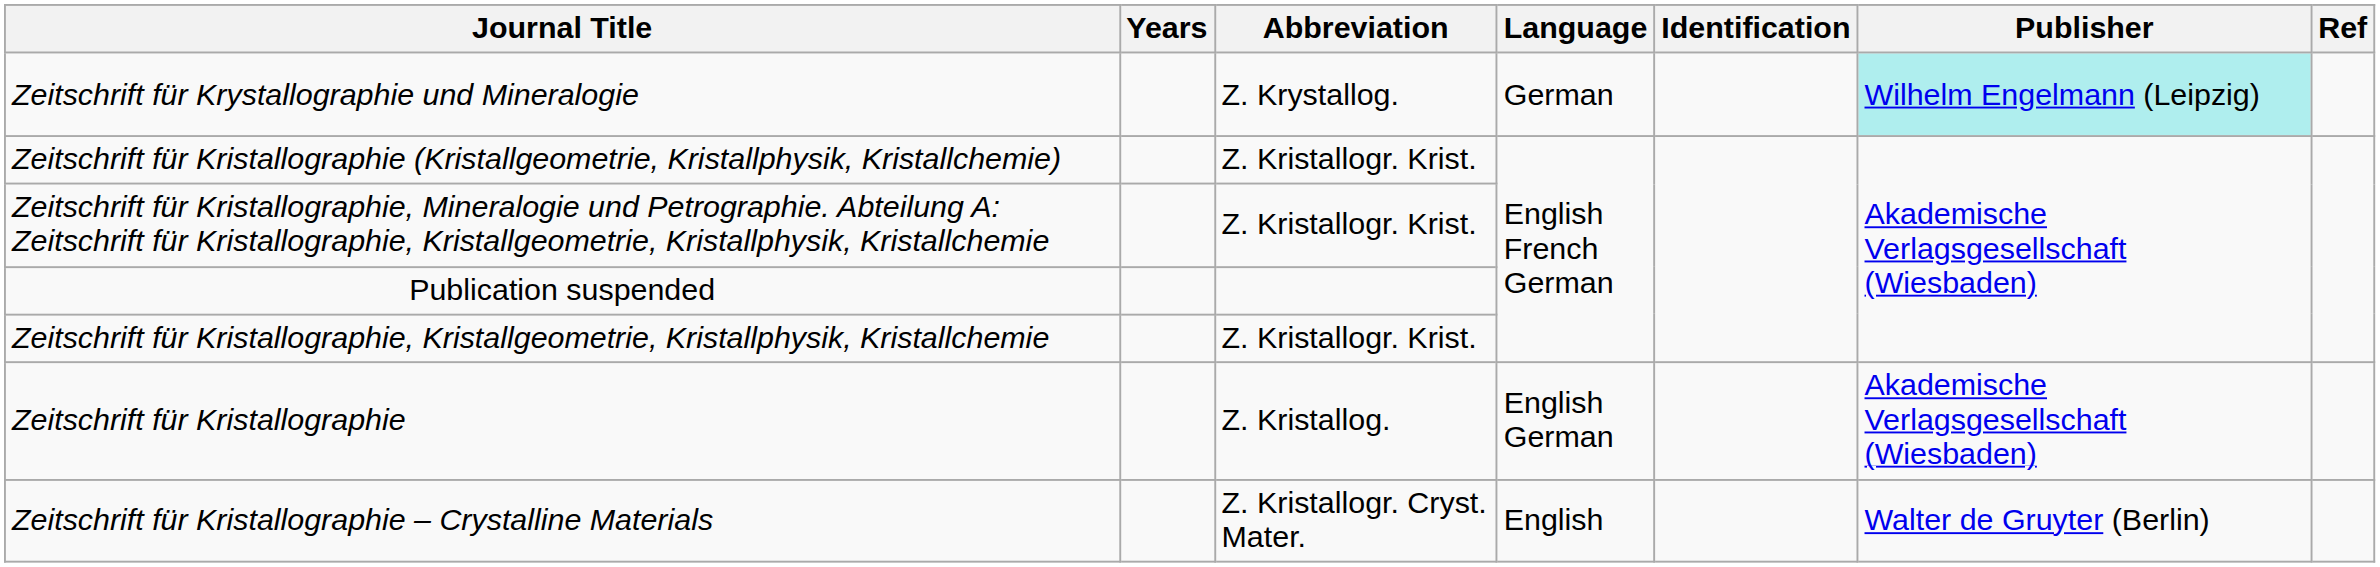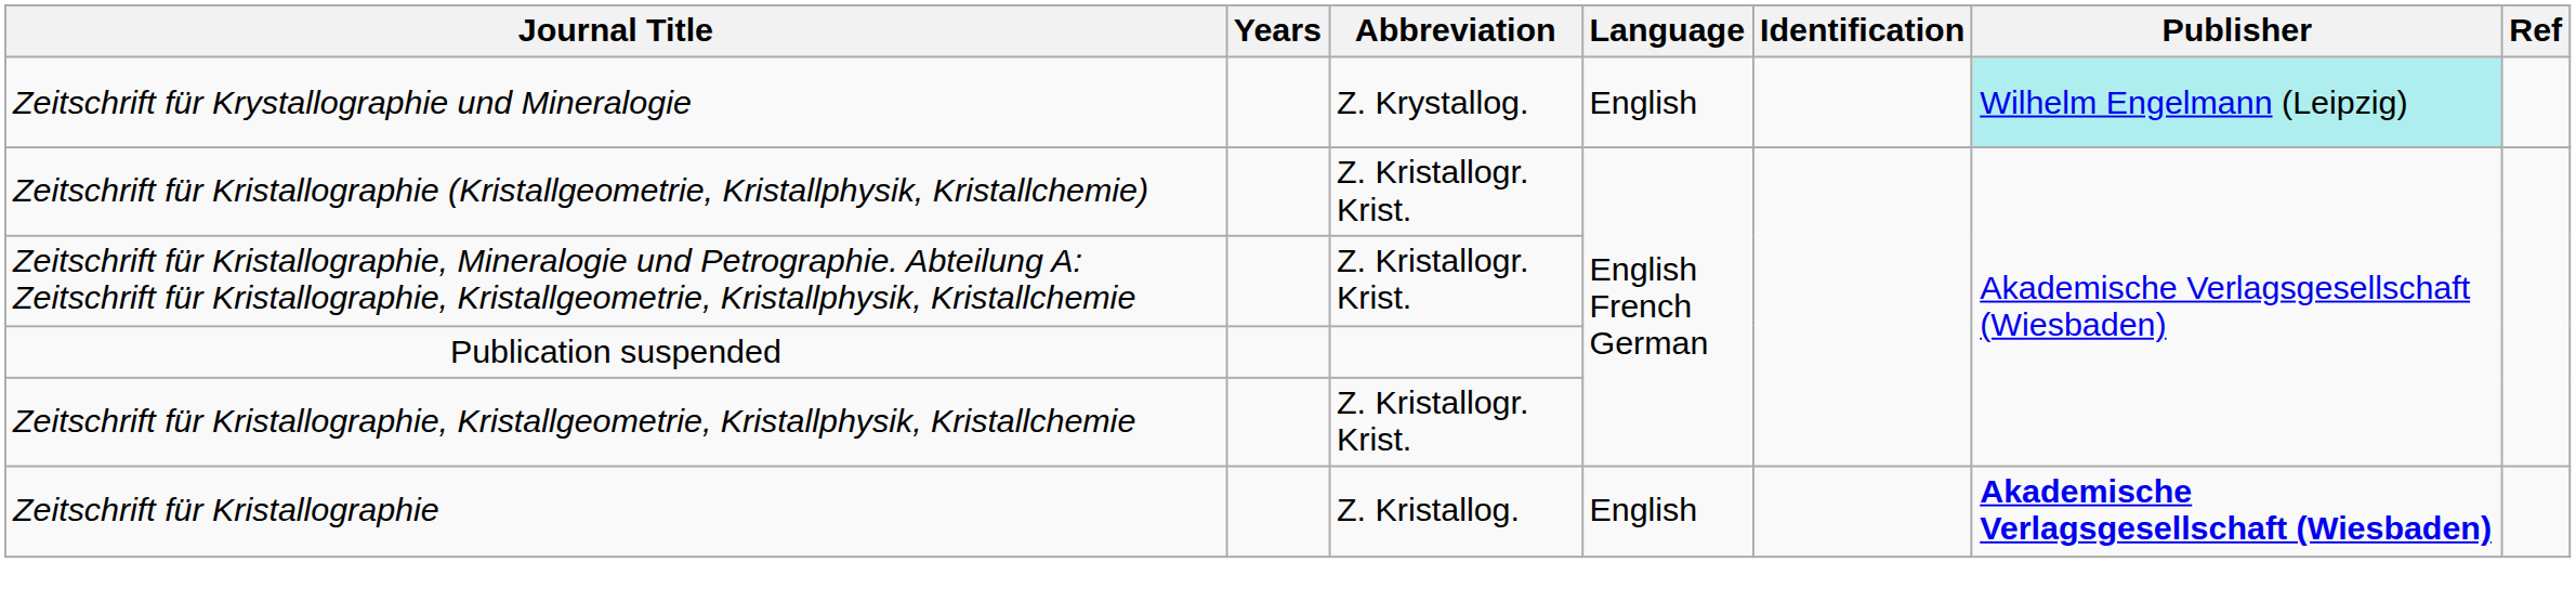Zeitschrift für Krystallographie und Mineralogie | Language: German -> English
Zeitschrift für Kristallographie | Language: English German -> English
Zeitschrift für Kristallographie | Publisher: normal -> bold
- row: Zeitschrift für Kristallographie – Crystalline Materials | Z. Kristallogr. Cryst. Mater. | English | Walter de Gruyter (Berlin)
